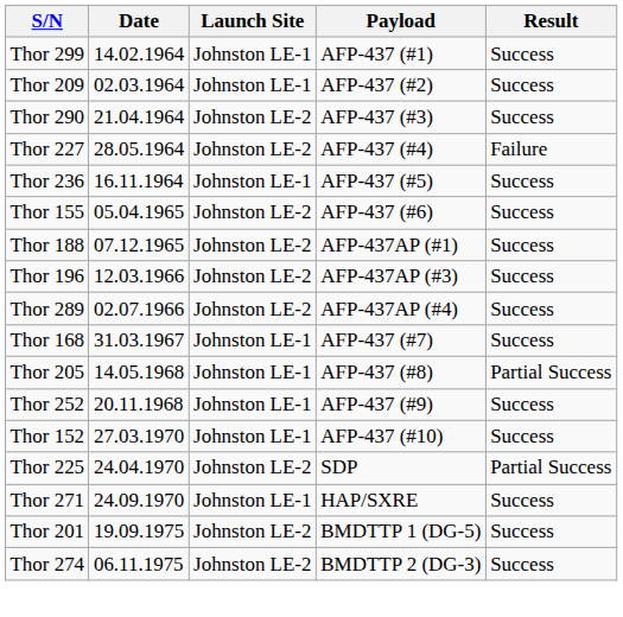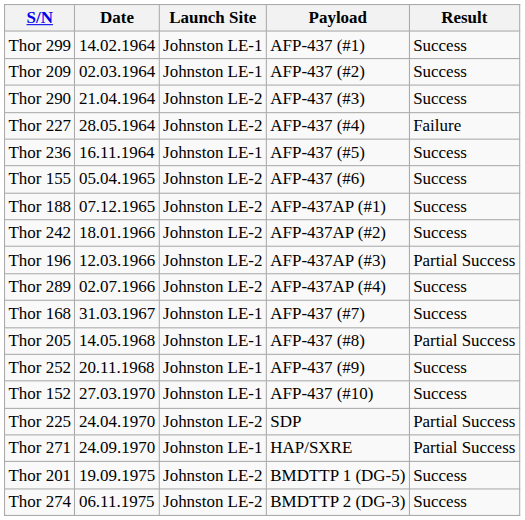+ row: Thor 242 | 18.01.1966 | Johnston LE-2 | AFP-437AP (#2) | Success
Thor 196 | Result: Success -> Partial Success
Thor 271 | Result: Success -> Partial Success
